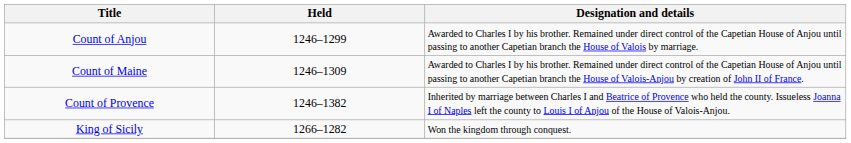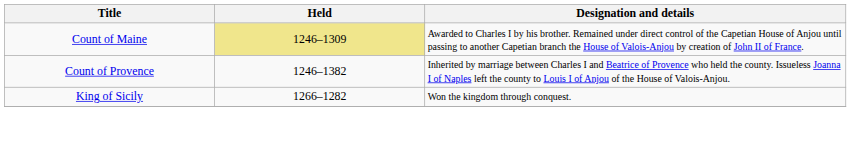- row: Count of Anjou | 1246–1299 | Awarded to Charles I by his brother. Remained under direct control of the Capetian House of Anjou until passing to another Capetian branch the House of Valois by marriage.
Count of Maine | Held: no background -> khaki background
